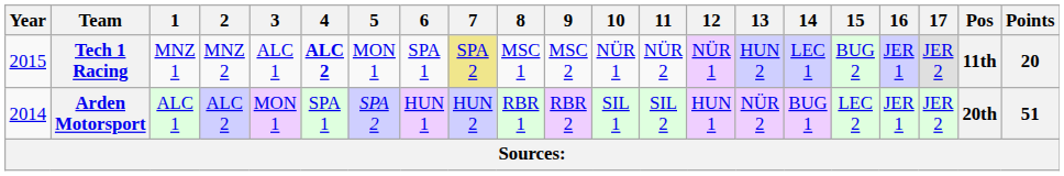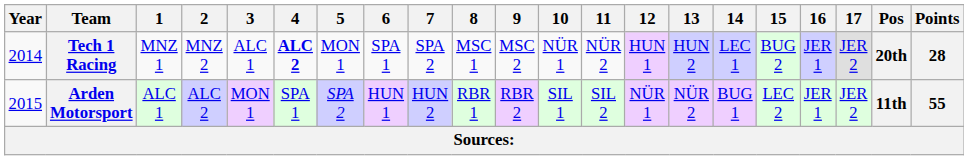Tech 1 Racing | Year: 2015 -> 2014
Tech 1 Racing | 7: khaki background -> no background
Tech 1 Racing | 12: NÜR 1 -> HUN 1
Tech 1 Racing | Pos: 11th -> 20th
Tech 1 Racing | Points: 20 -> 28
Arden Motorsport | Year: 2014 -> 2015
Arden Motorsport | 12: HUN 1 -> NÜR 1
Arden Motorsport | Pos: 20th -> 11th
Arden Motorsport | Points: 51 -> 55
